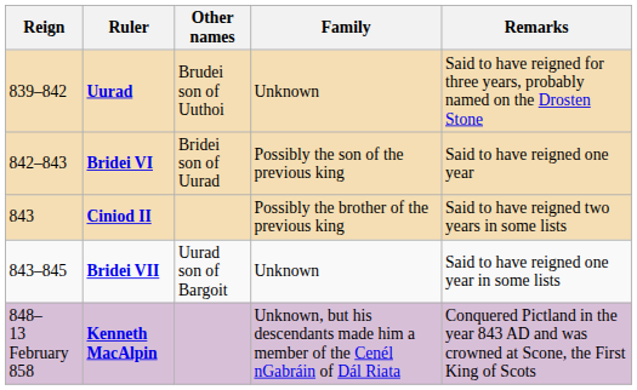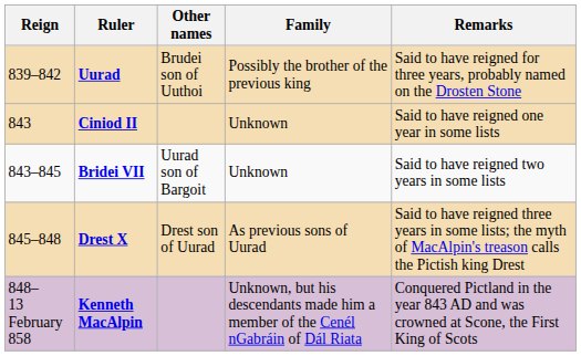Uurad | Family: Unknown -> Possibly the brother of the previous king
- row: 842–843 | Bridei VI | Bridei son of Uurad | Possibly the son of the previous king | Said to have reigned one year
Ciniod II | Family: Possibly the brother of the previous king -> Unknown
Ciniod II | Remarks: Said to have reigned two years in some lists -> Said to have reigned one year in some lists
Bridei VII | Remarks: Said to have reigned one year in some lists -> Said to have reigned two years in some lists
+ row: 845–848 | Drest X | Drest son of Uurad | As previous sons of Uurad | Said to have reigned three years in some lists; the myth of MacAlpin's treason calls the Pictish king Drest
